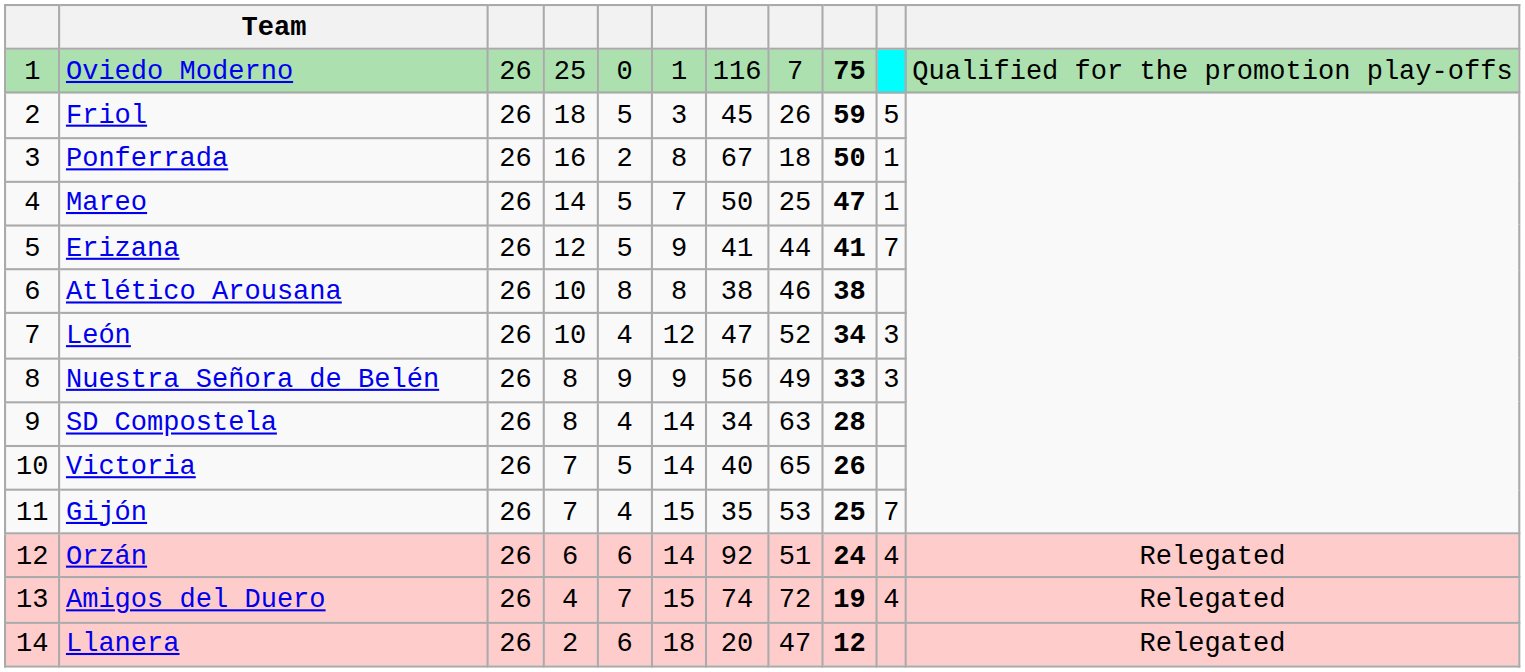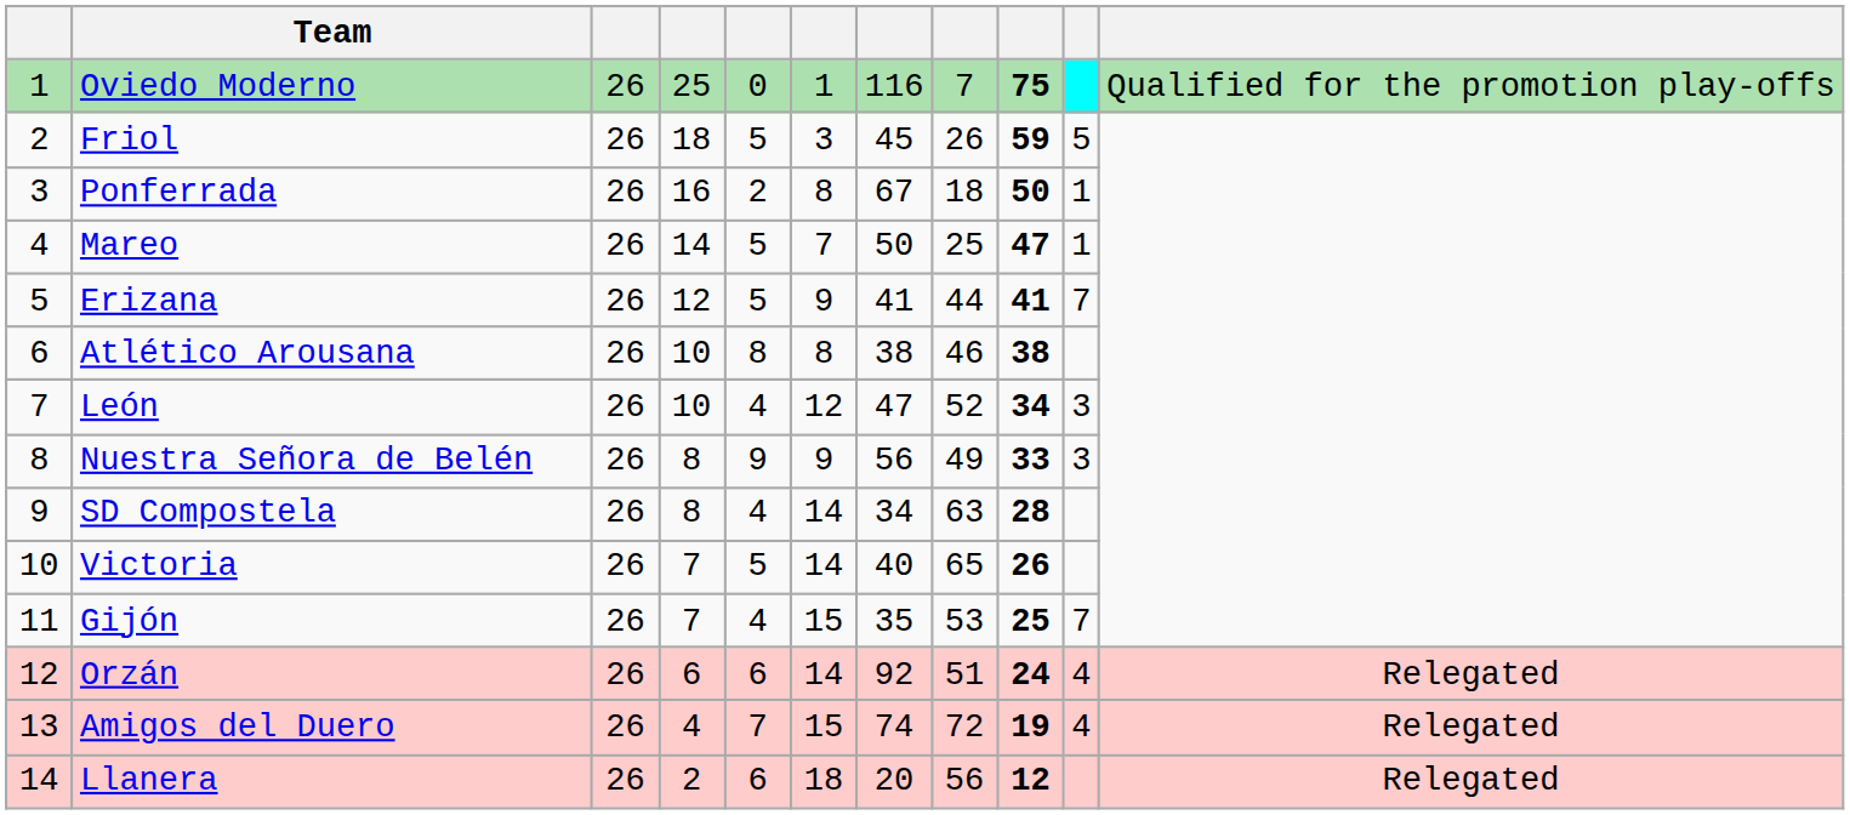Llanera | column 8: 47 -> 56
